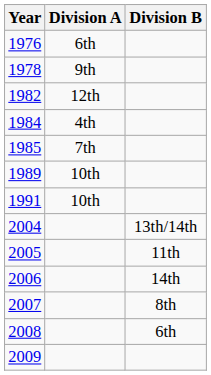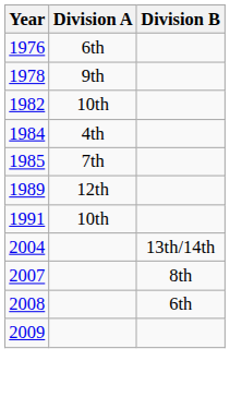1982 | Division A: 12th -> 10th
1989 | Division A: 10th -> 12th
- row: 2005 | 11th
- row: 2006 | 14th
